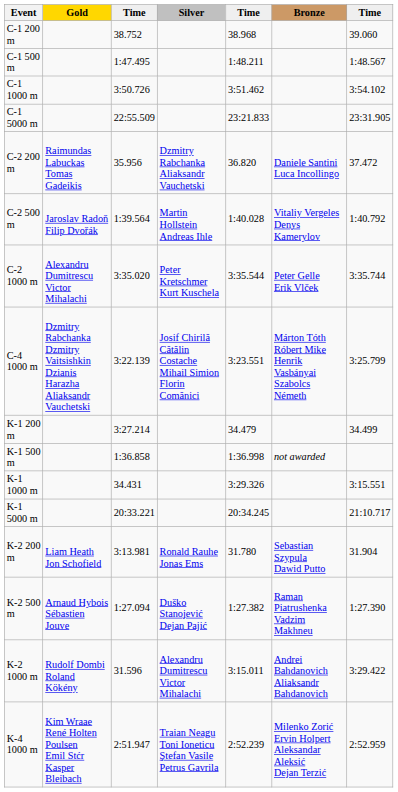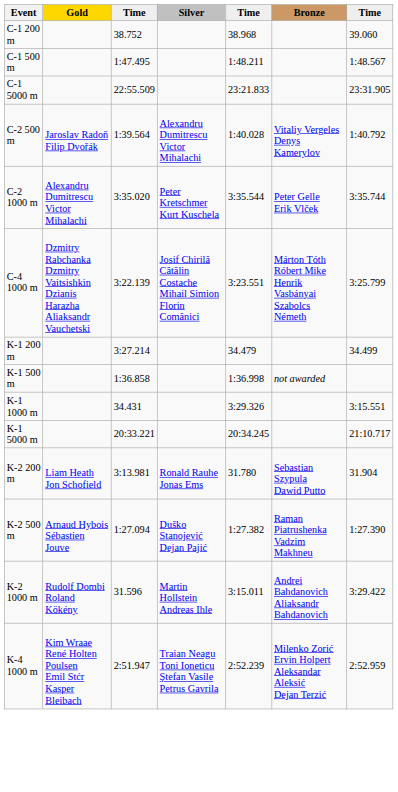- row: C-1 1000 m | 3:50.726 | 3:51.462 | 3:54.102
- row: C-2 200 m | Raimundas Labuckas Tomas Gadeikis | 35.956 | Dzmitry Rabchanka Aliaksandr Vauchetski | 36.820 | Daniele Santini Luca Incollingo | 37.472
C-2 500 m | Silver: Martin Hollstein Andreas Ihle -> Alexandru Dumitrescu Victor Mihalachi
K-2 1000 m | Silver: Alexandru Dumitrescu Victor Mihalachi -> Martin Hollstein Andreas Ihle
